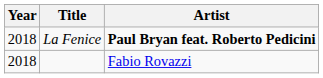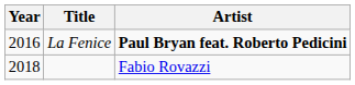La Fenice | Year: 2018 -> 2016
